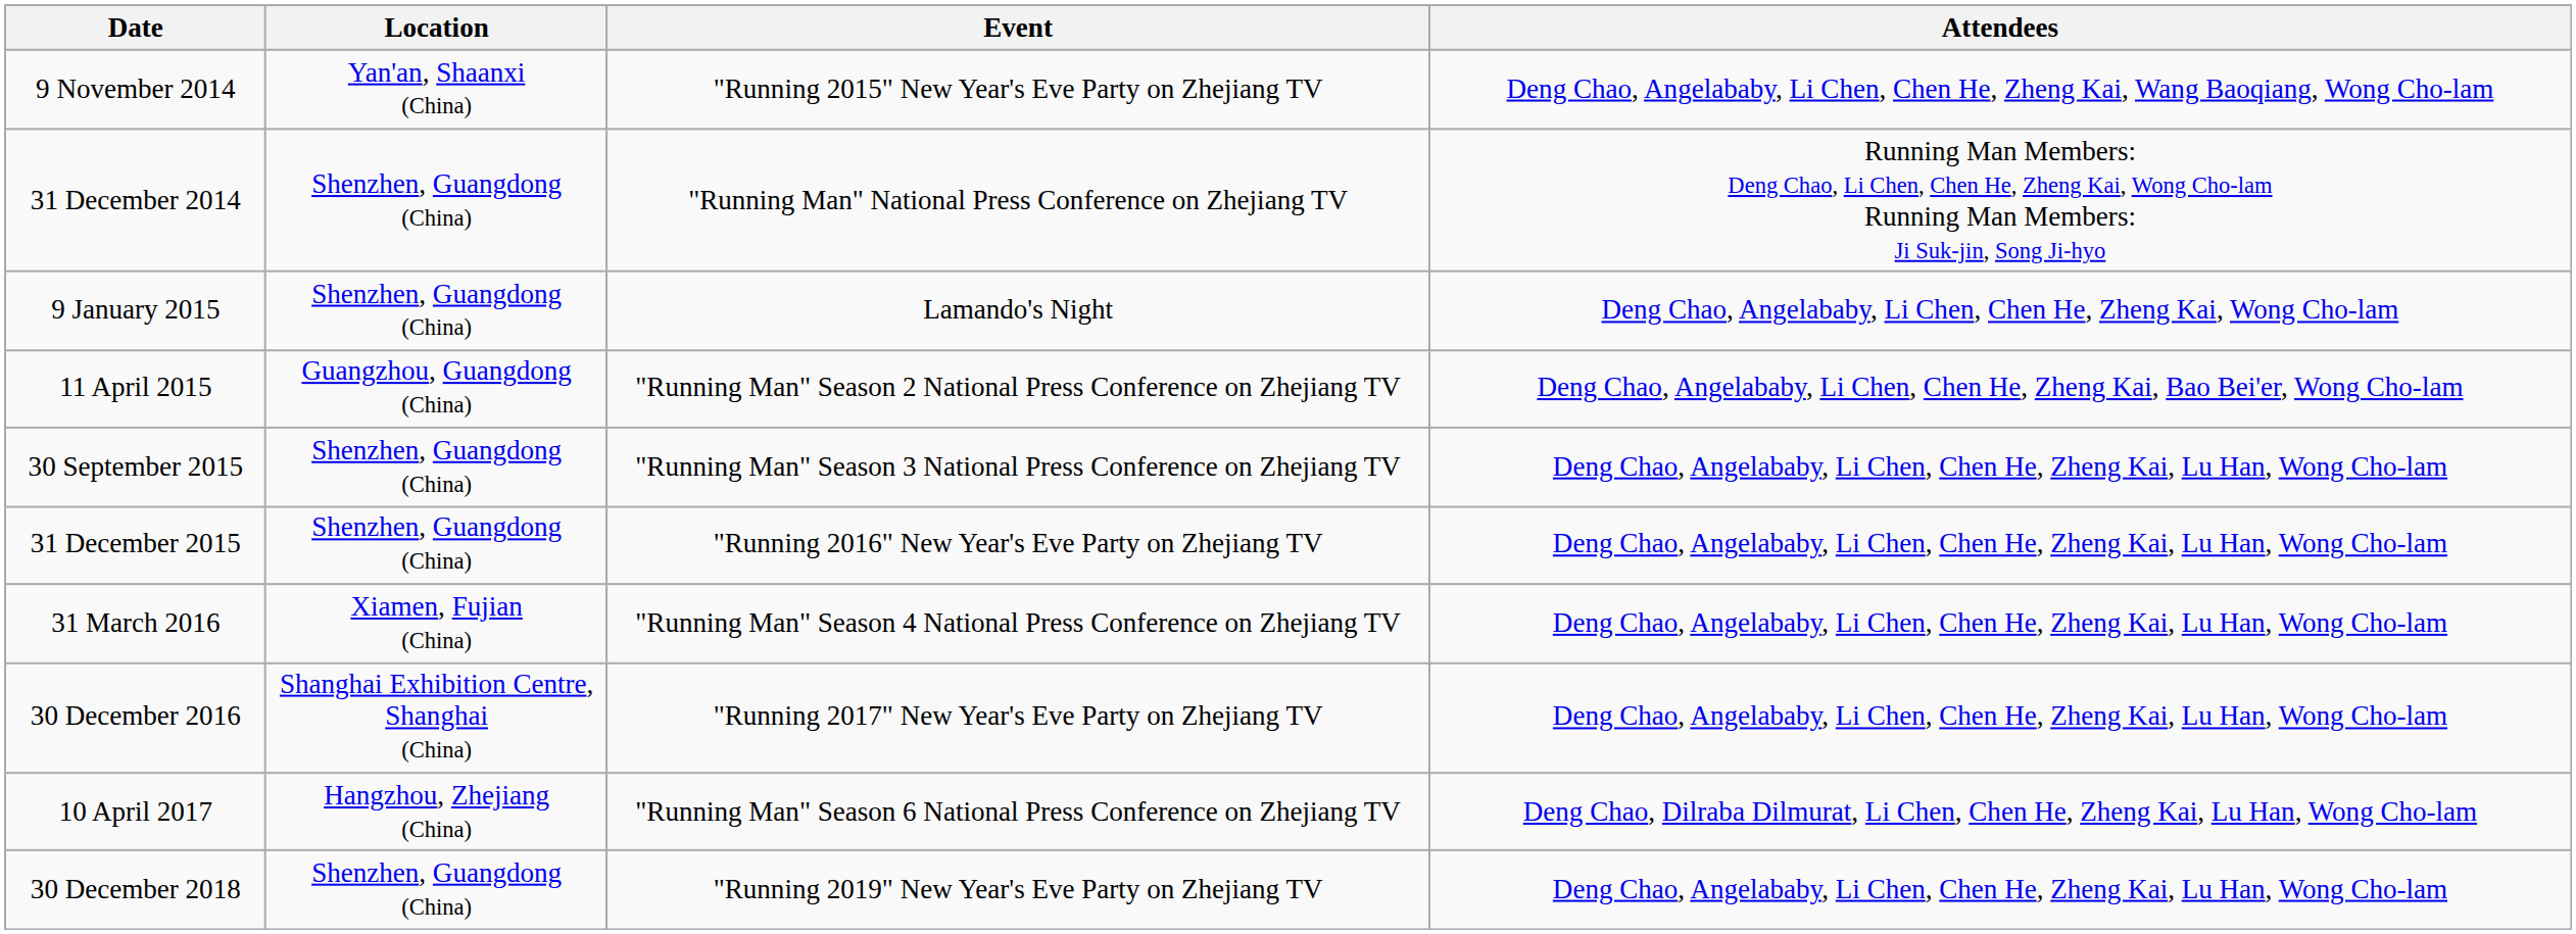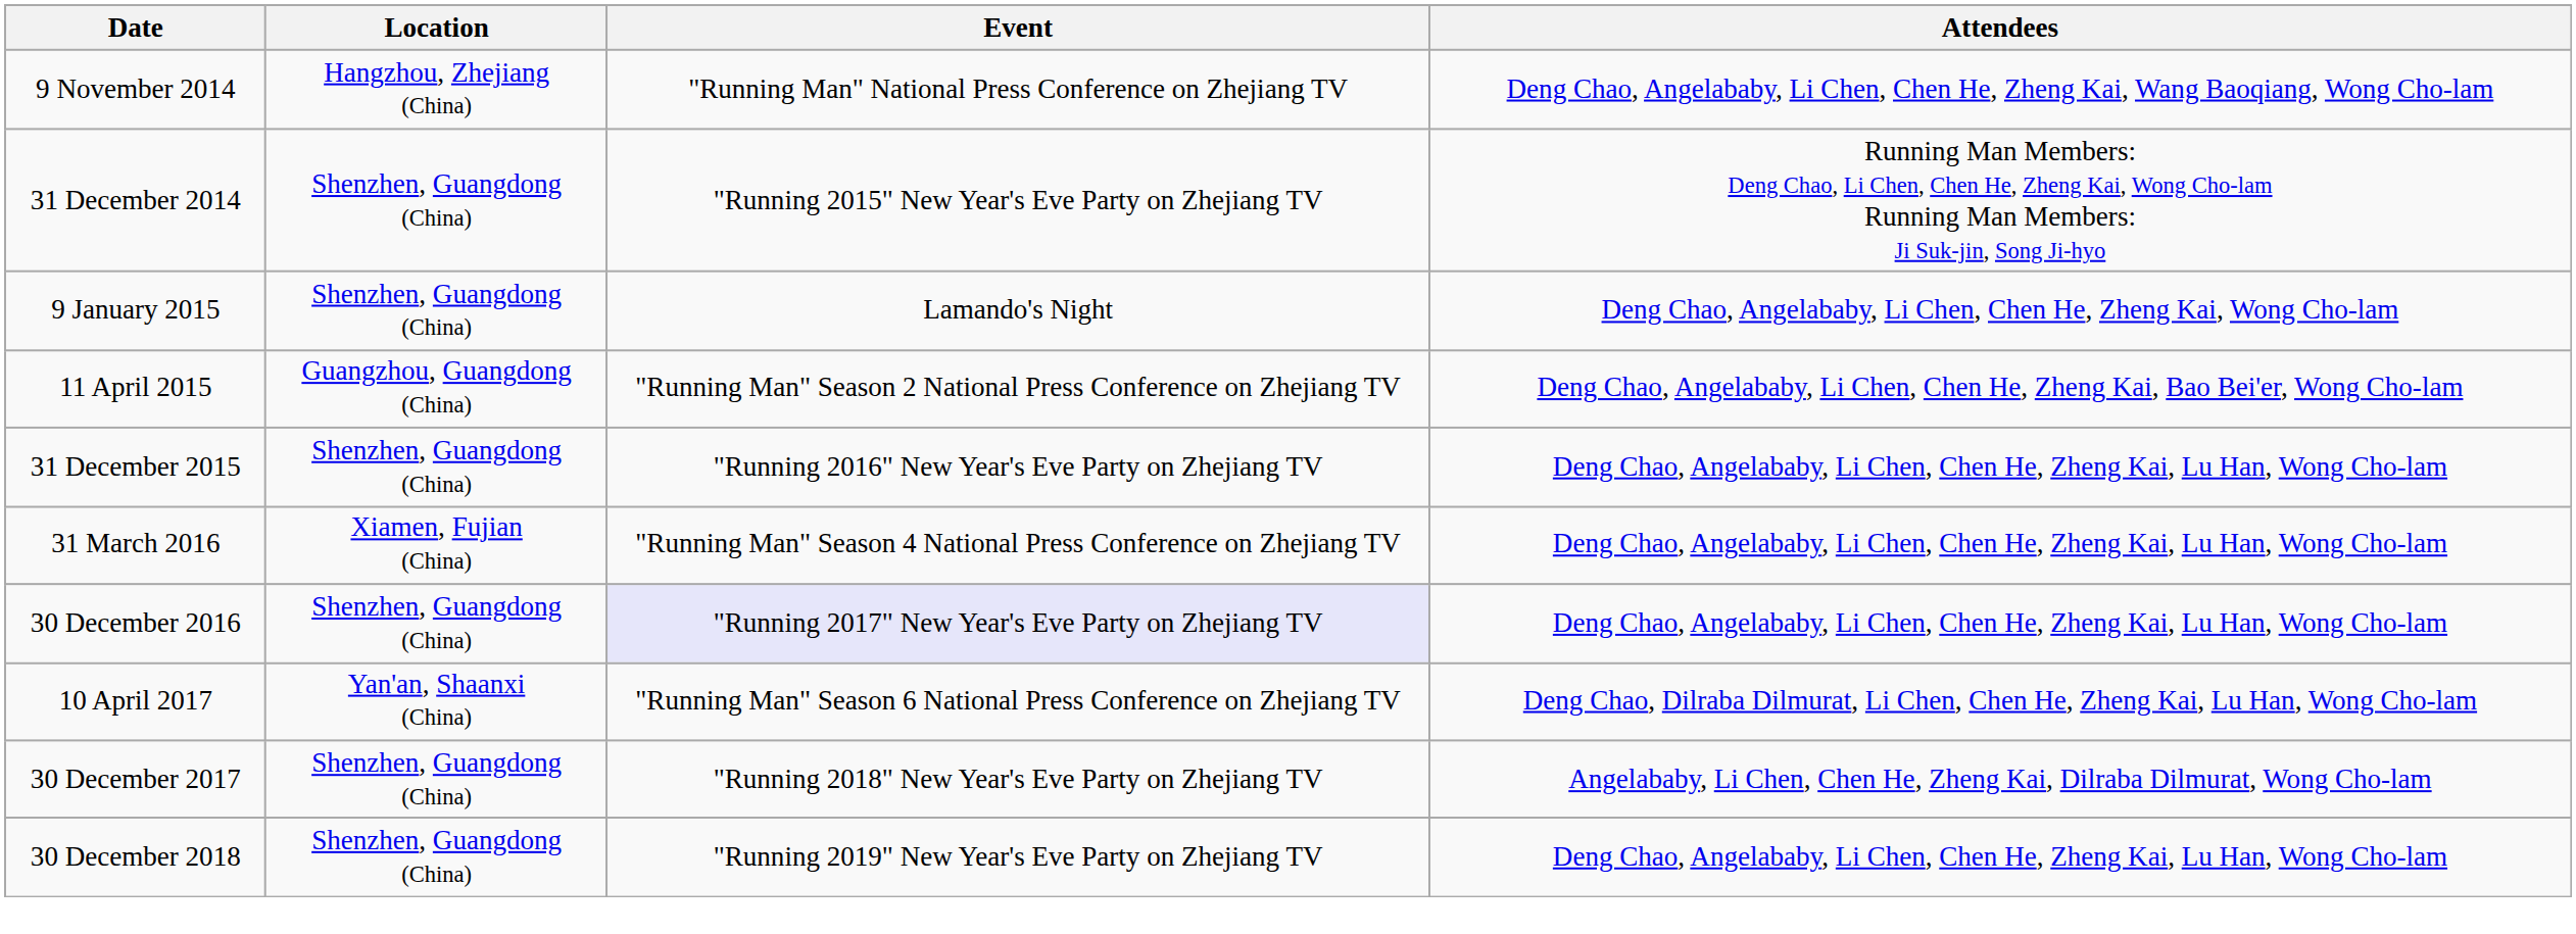9 November 2014 | Location: Yan'an, Shaanxi (China) -> Hangzhou, Zhejiang (China)
9 November 2014 | Event: "Running 2015" New Year's Eve Party on Zhejiang TV -> "Running Man" National Press Conference on Zhejiang TV
31 December 2014 | Event: "Running Man" National Press Conference on Zhejiang TV -> "Running 2015" New Year's Eve Party on Zhejiang TV
- row: 30 September 2015 | Shenzhen, Guangdong (China) | "Running Man" Season 3 National Press Conference on Zhejiang TV | Deng Chao, Angelababy, Li Chen, Chen He, Zheng Kai, Lu Han, Wong Cho-lam
30 December 2016 | Location: Shanghai Exhibition Centre, Shanghai (China) -> Shenzhen, Guangdong (China)
30 December 2016 | Event: no background -> lavender background
10 April 2017 | Location: Hangzhou, Zhejiang (China) -> Yan'an, Shaanxi (China)
+ row: 30 December 2017 | Shenzhen, Guangdong (China) | "Running 2018" New Year's Eve Party on Zhejiang TV | Angelababy, Li Chen, Chen He, Zheng Kai, Dilraba Dilmurat, Wong Cho-lam
